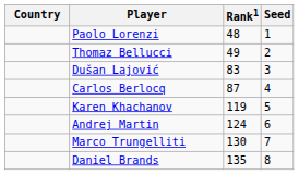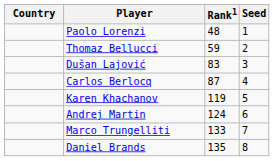Thomaz Bellucci | Rank1: 49 -> 59
Marco Trungelliti | Rank1: 130 -> 133
